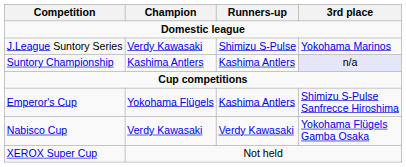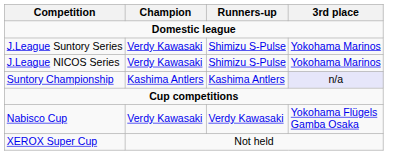+ row: J.League NICOS Series | Verdy Kawasaki | Shimizu S-Pulse | Yokohama Marinos
- row: Emperor's Cup | Yokohama Flügels | Kashima Antlers | Shimizu S-Pulse Sanfrecce Hiroshima
